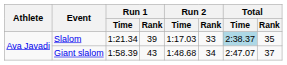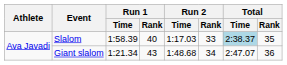Slalom | Run 1 / Time: 1:21.34 -> 1:58.39
Slalom | Run 1 / Rank: 39 -> 40
Giant slalom | Run 1 / Time: 1:58.39 -> 1:21.34
Giant slalom | Total / Rank: 37 -> 36
